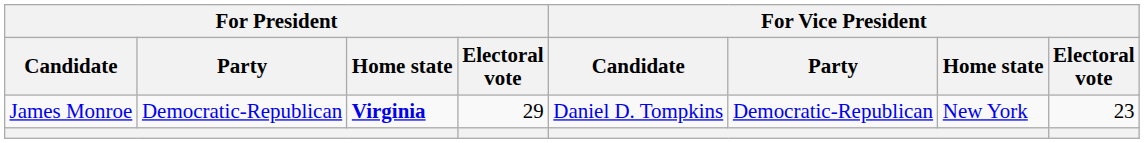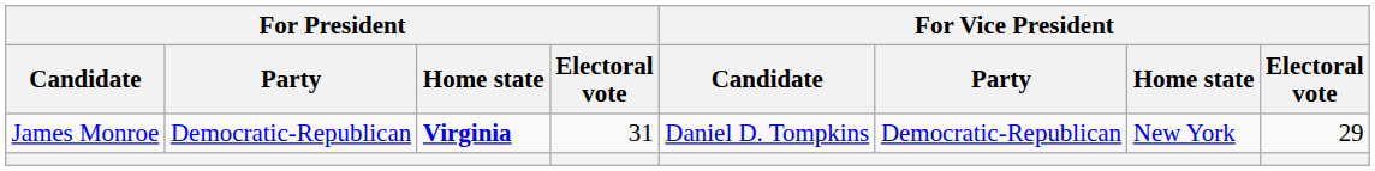James Monroe | For President / Electoral vote: 29 -> 31
James Monroe | For Vice President / Electoral vote: 23 -> 29
